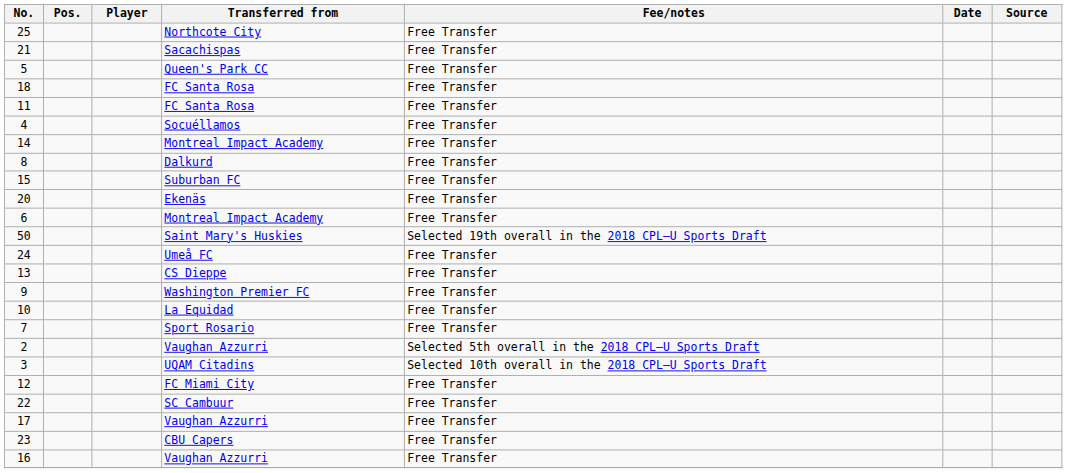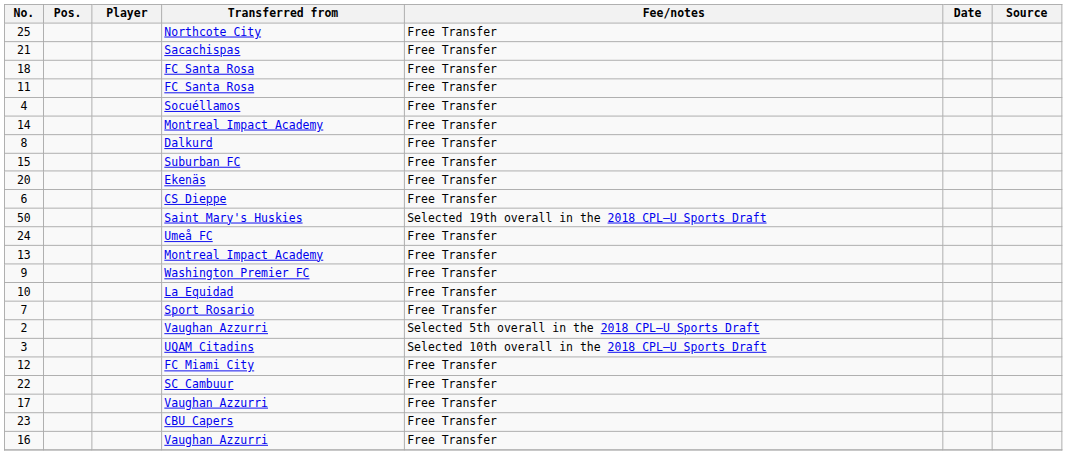- row: 5 | Queen's Park CC | Free Transfer
6 | Transferred from: Montreal Impact Academy -> CS Dieppe
13 | Transferred from: CS Dieppe -> Montreal Impact Academy
